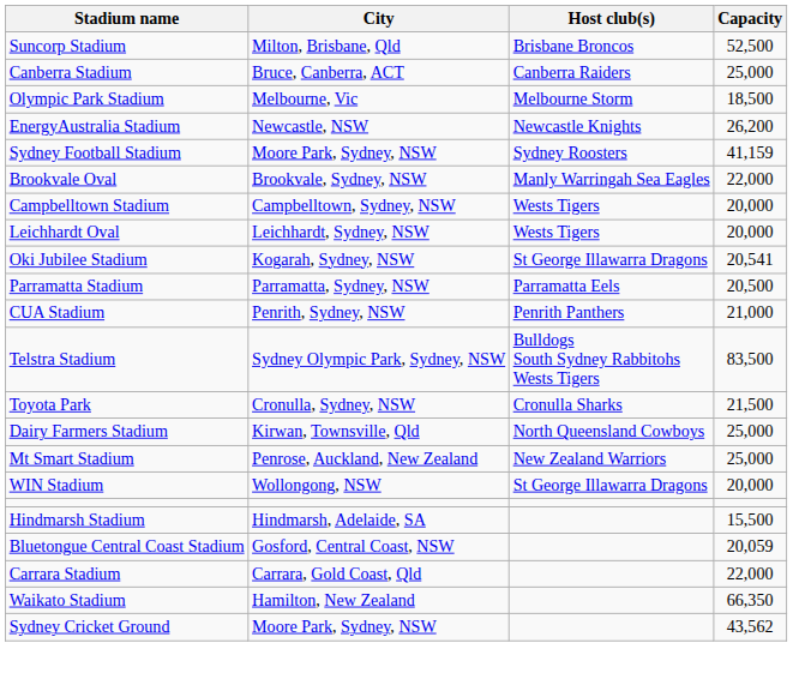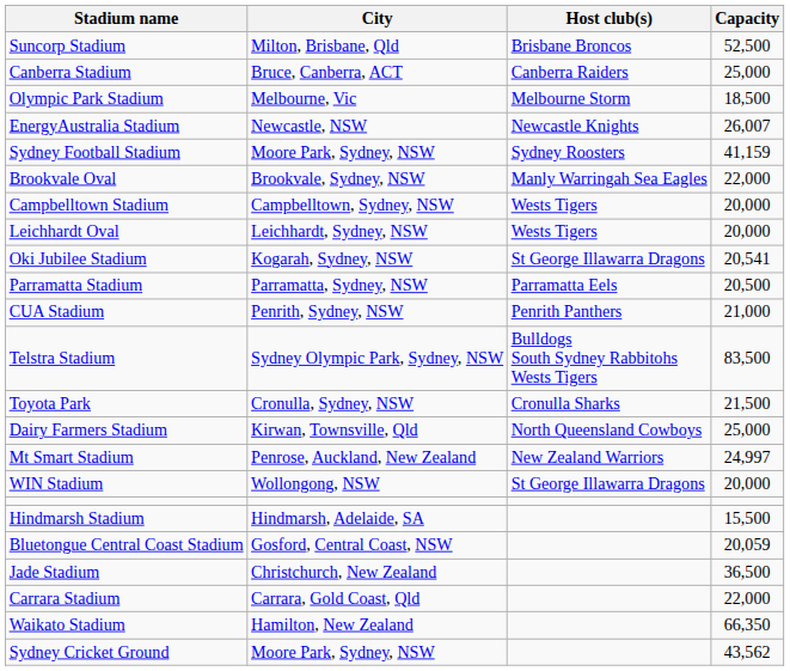EnergyAustralia Stadium | Capacity: 26,200 -> 26,007
Mt Smart Stadium | Capacity: 25,000 -> 24,997
+ row: Jade Stadium | Christchurch, New Zealand | 36,500
